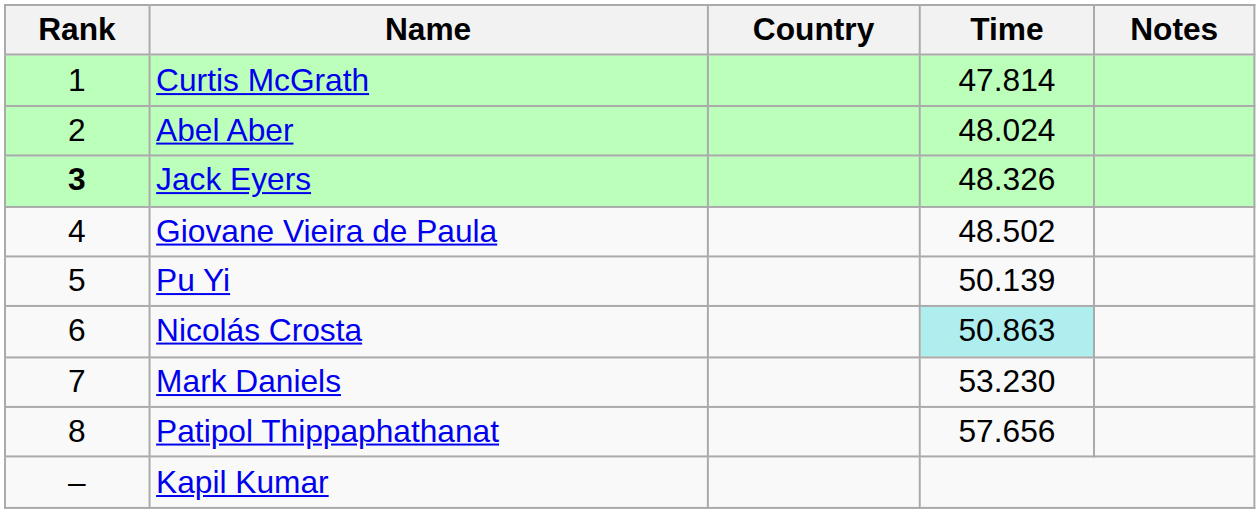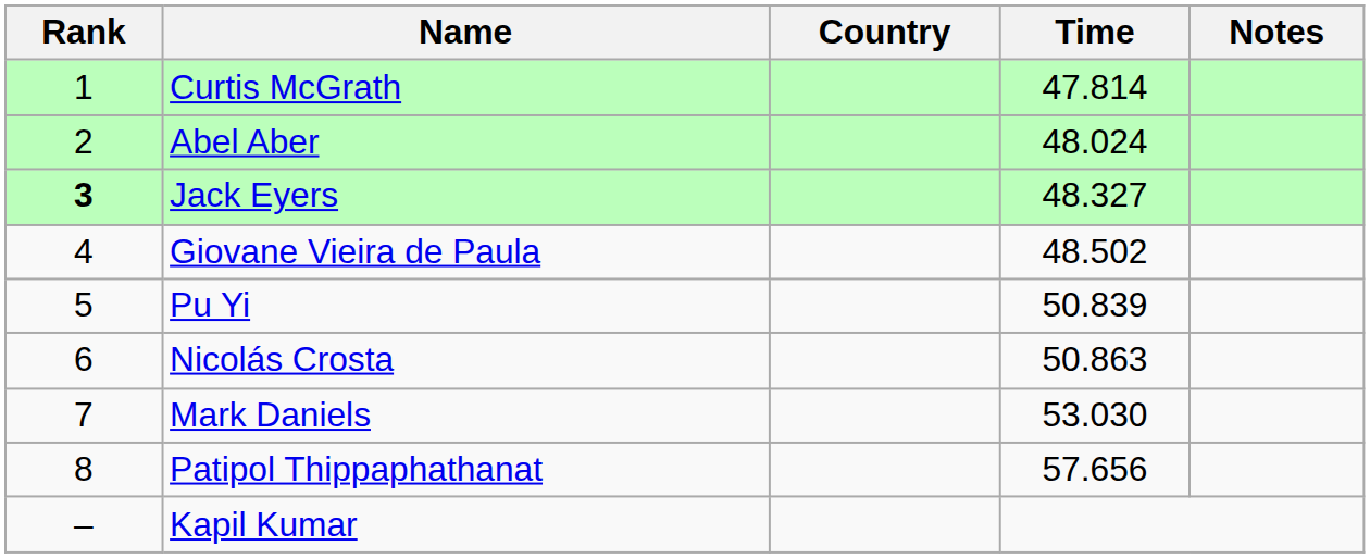Jack Eyers | Time: 48.326 -> 48.327
Pu Yi | Time: 50.139 -> 50.839
Nicolás Crosta | Time: paleturquoise background -> no background
Mark Daniels | Time: 53.230 -> 53.030
